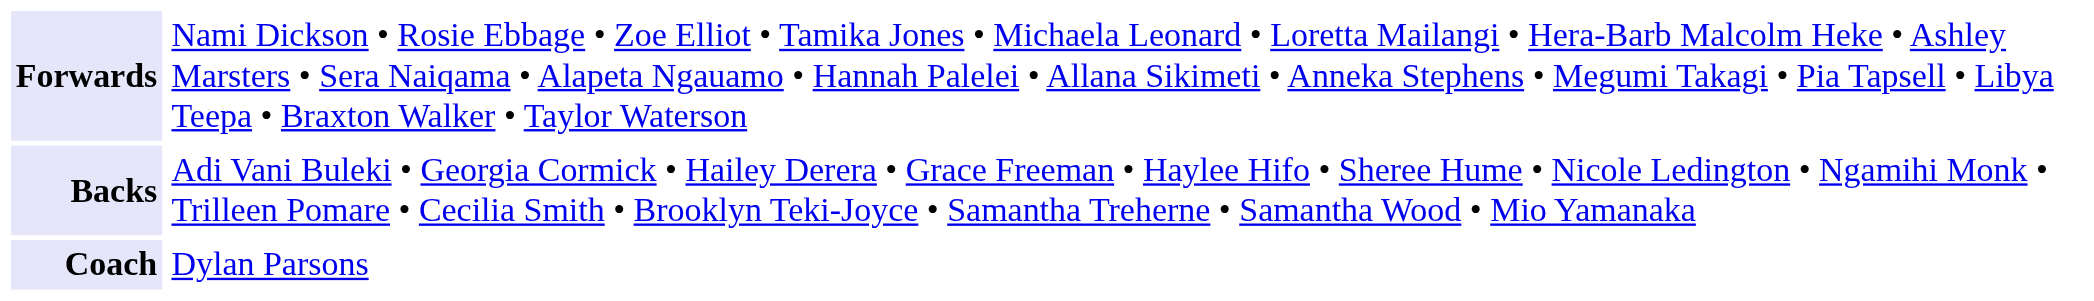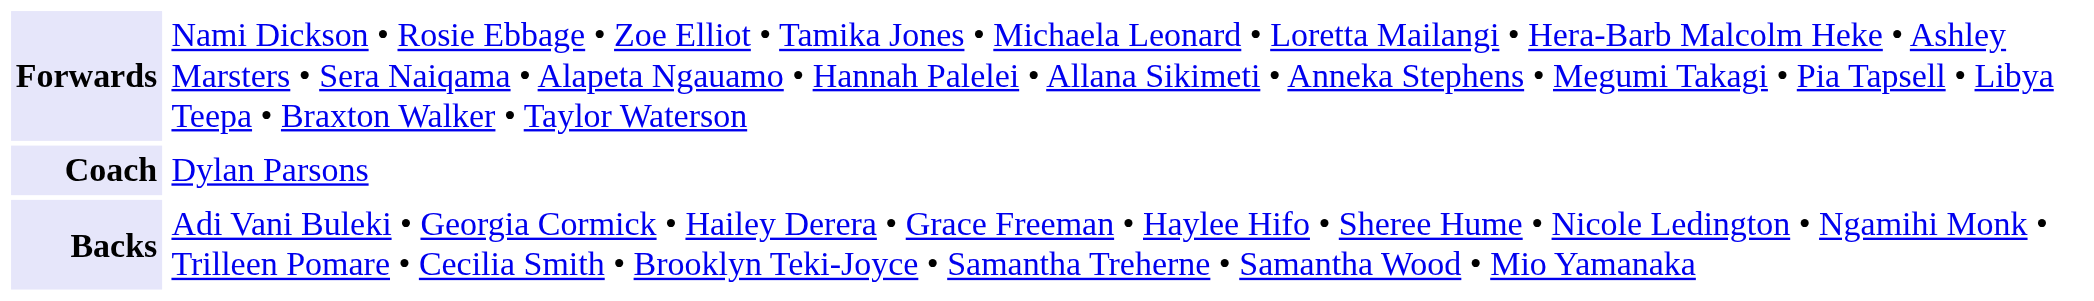rows swapped: Backs <-> Coach
